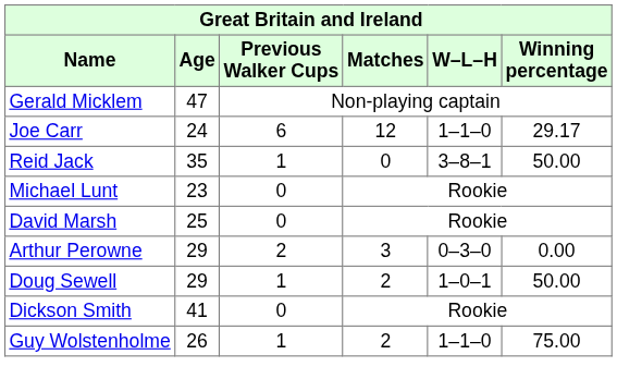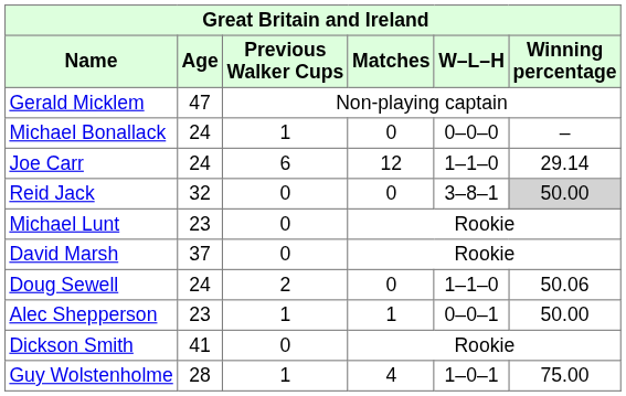+ row: Michael Bonallack | 24 | 1 | 0 | 0–0–0 | –
Joe Carr | Winning percentage: 29.17 -> 29.14
Reid Jack | Age: 35 -> 32
Reid Jack | Previous Walker Cups: 1 -> 0
Reid Jack | Winning percentage: no background -> lightgrey background
David Marsh | Age: 25 -> 37
- row: Arthur Perowne | 29 | 2 | 3 | 0–3–0 | 0.00
Doug Sewell | Age: 29 -> 24
Doug Sewell | Previous Walker Cups: 1 -> 2
Doug Sewell | Matches: 2 -> 0
Doug Sewell | W–L–H: 1–0–1 -> 1–1–0
Doug Sewell | Winning percentage: 50.00 -> 50.06
+ row: Alec Shepperson | 23 | 1 | 1 | 0–0–1 | 50.00
Guy Wolstenholme | Age: 26 -> 28
Guy Wolstenholme | Matches: 2 -> 4
Guy Wolstenholme | W–L–H: 1–1–0 -> 1–0–1
